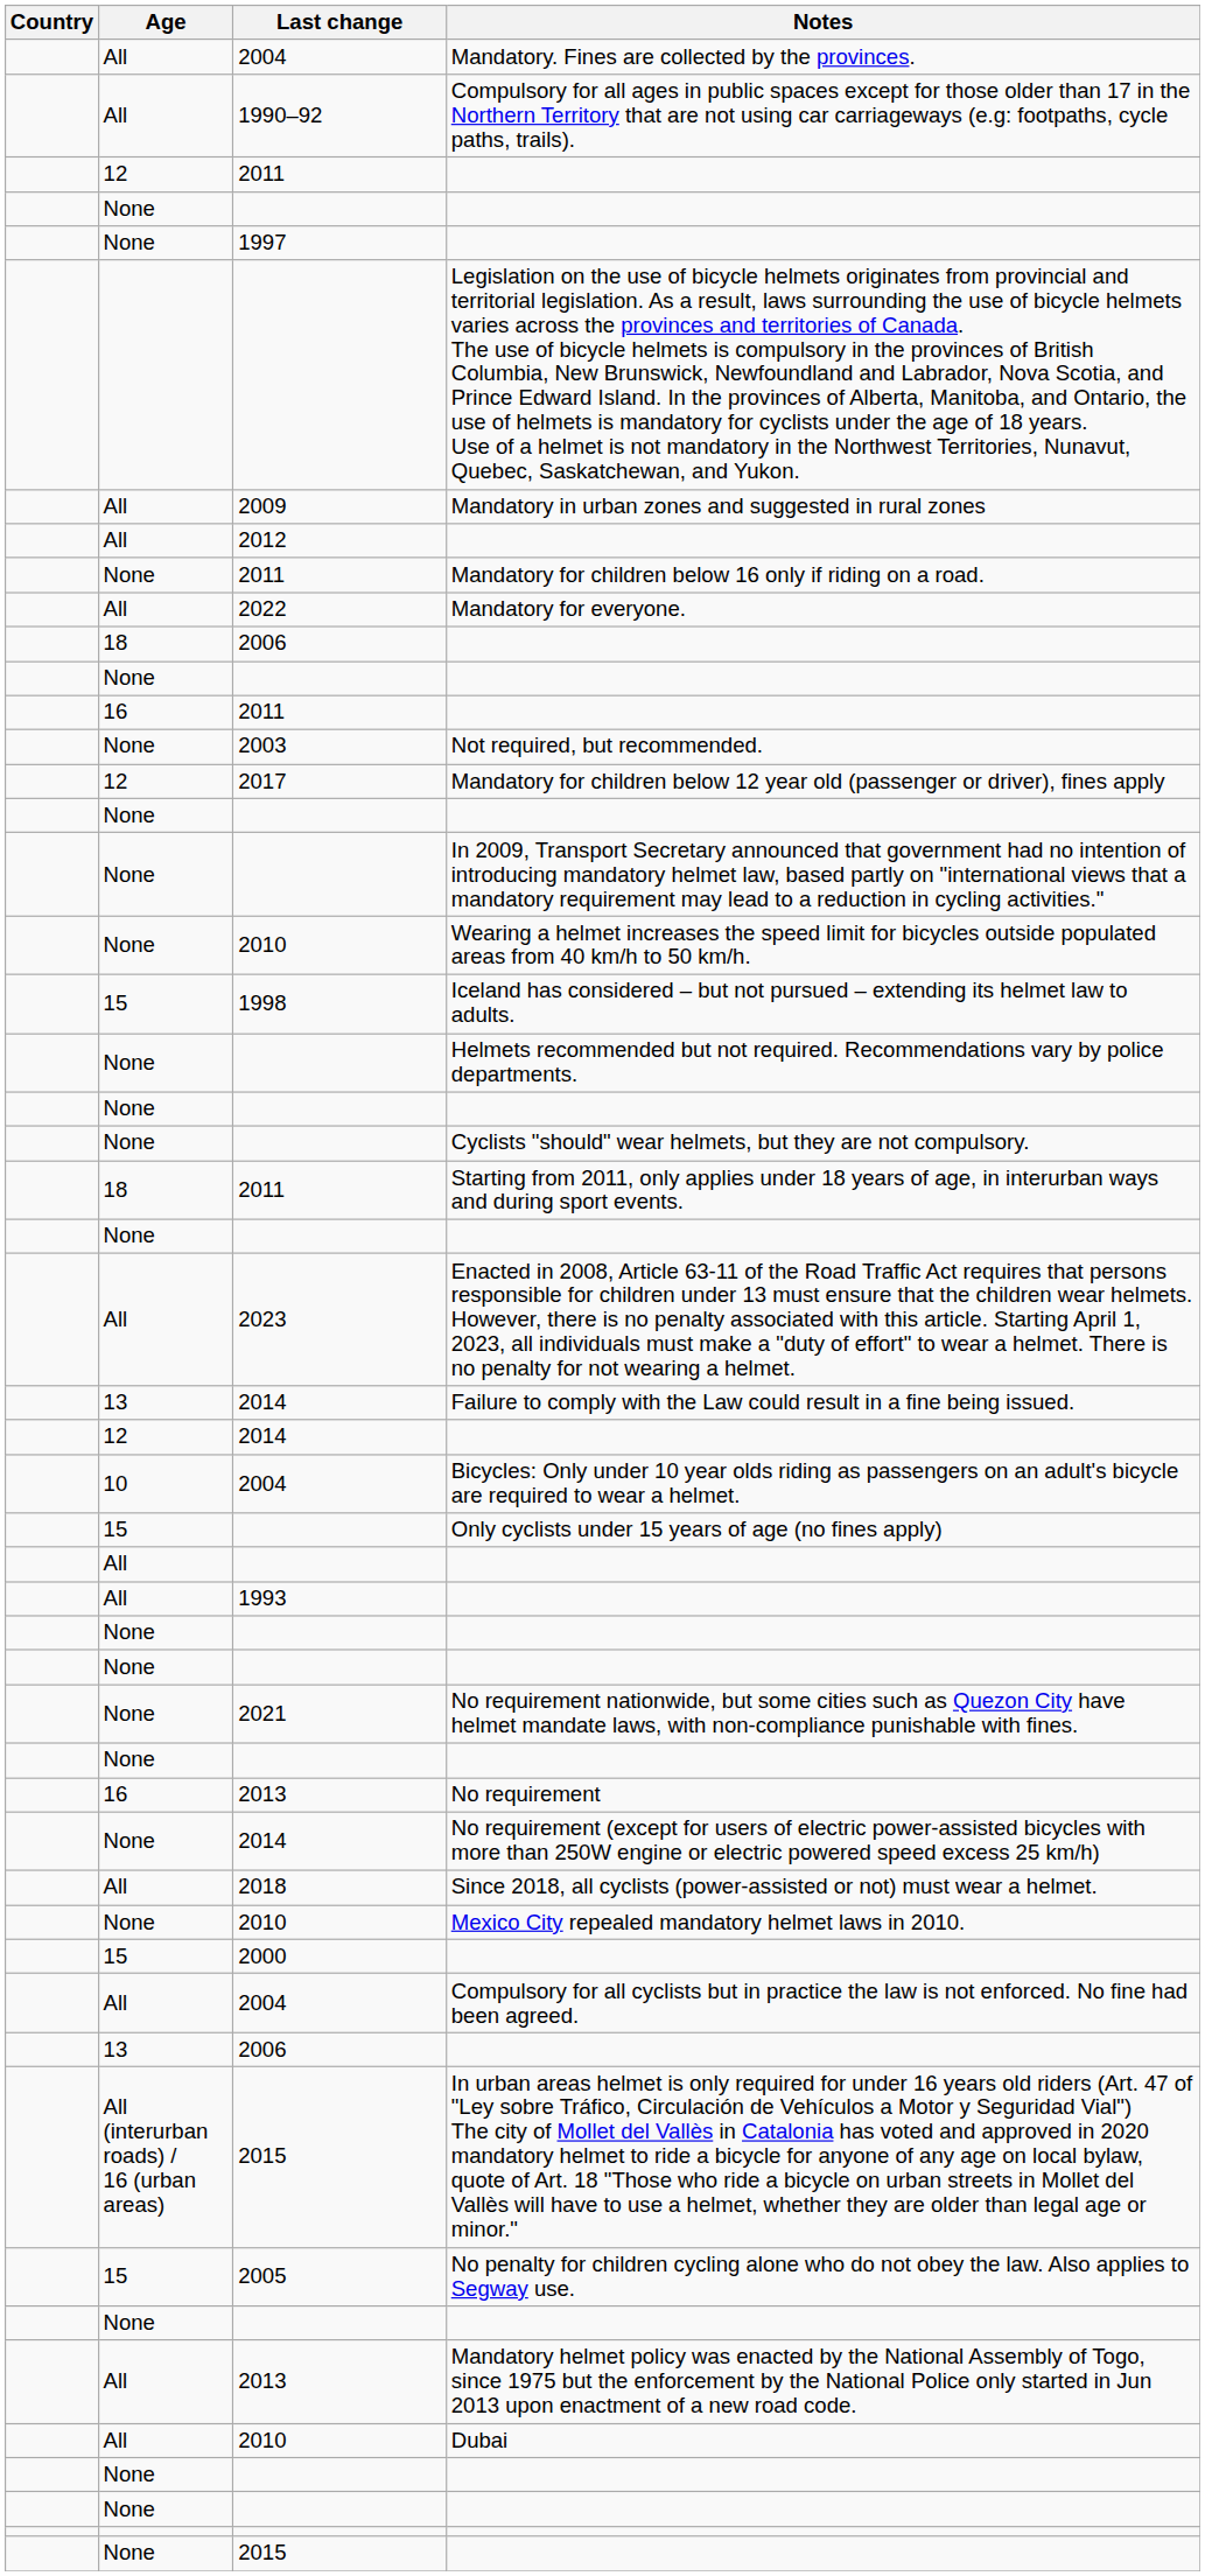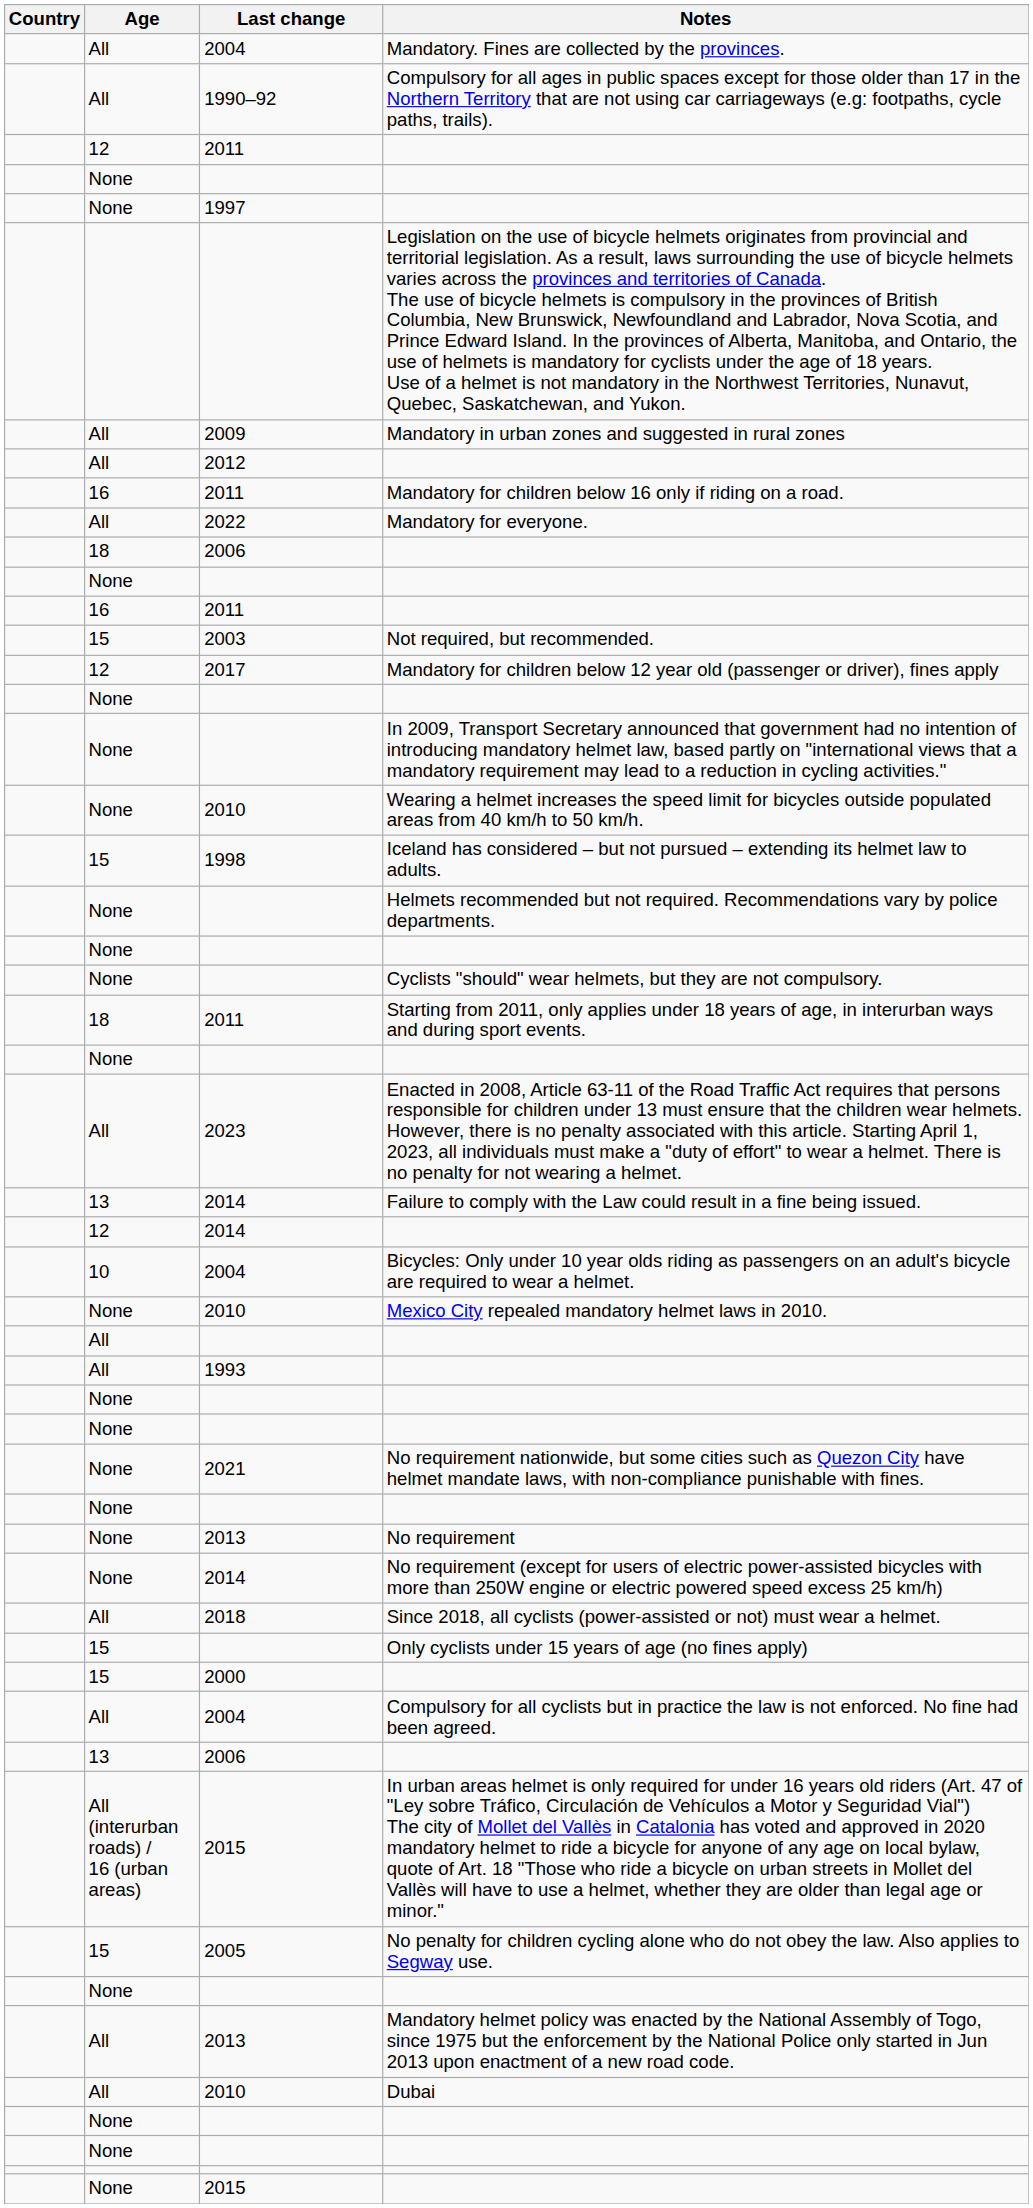Mandatory for children below 16 only if riding on a road. | Age: None -> 16
Not required, but recommended. | Age: None -> 15
rows swapped: Mexico City repealed mandatory helmet laws in 2010. <-> Only cyclists under 15 years of age (no fines apply)
No requirement | Age: 16 -> None
